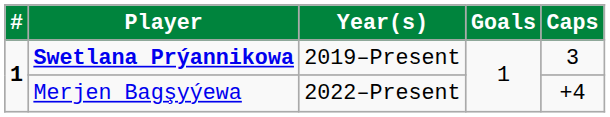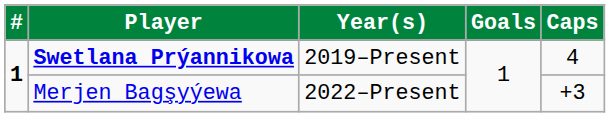Swetlana Prýannikowa | Caps: 3 -> 4
Merjen Bagşyýewa | Caps: +4 -> +3
